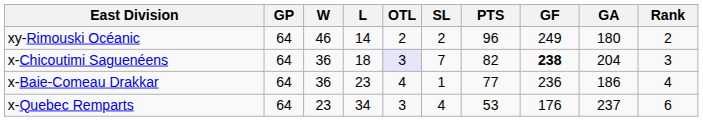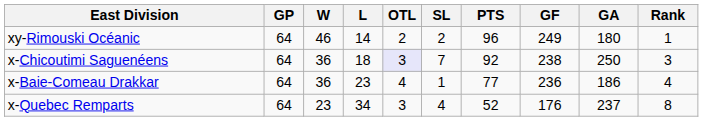xy-Rimouski Océanic | Rank: 2 -> 1
x-Chicoutimi Saguenéens | PTS: 82 -> 92
x-Chicoutimi Saguenéens | GF: bold -> normal
x-Chicoutimi Saguenéens | GA: 204 -> 250
x-Quebec Remparts | PTS: 53 -> 52
x-Quebec Remparts | Rank: 6 -> 8
